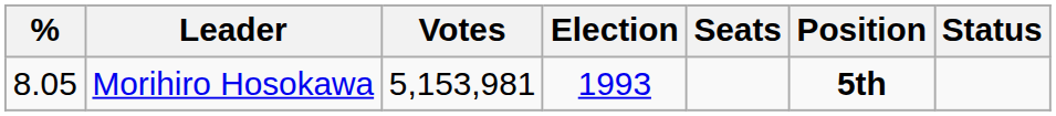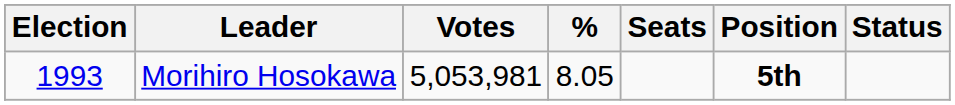columns swapped: Election <-> %
Morihiro Hosokawa | Votes: 5,153,981 -> 5,053,981
